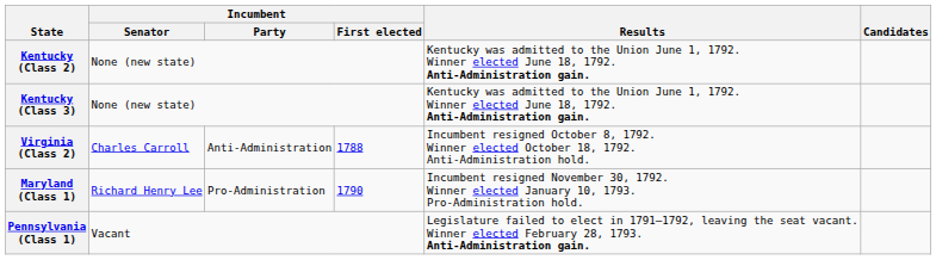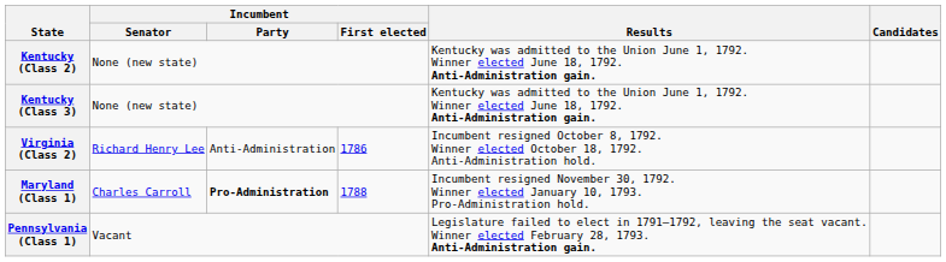Virginia (Class 2) | Incumbent / Senator: Charles Carroll -> Richard Henry Lee
Virginia (Class 2) | Incumbent / First elected: 1788 -> 1786
Maryland (Class 1) | Incumbent / Senator: Richard Henry Lee -> Charles Carroll
Maryland (Class 1) | Incumbent / Party: normal -> bold
Maryland (Class 1) | Incumbent / First elected: 1790 -> 1788
